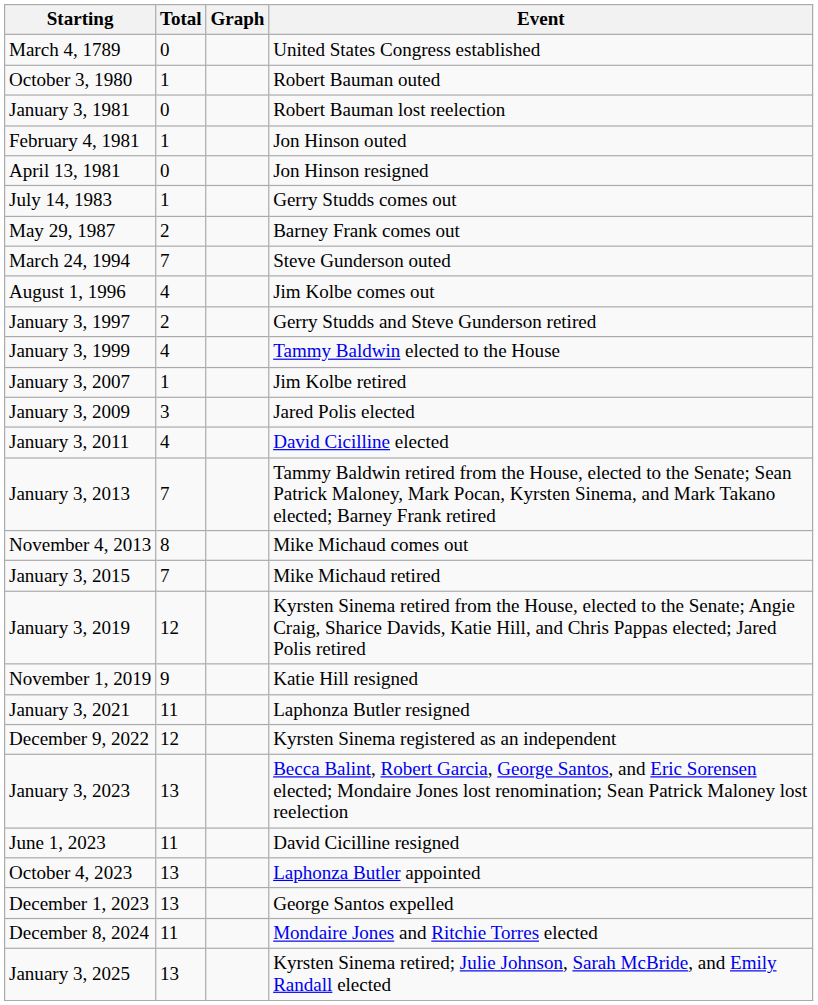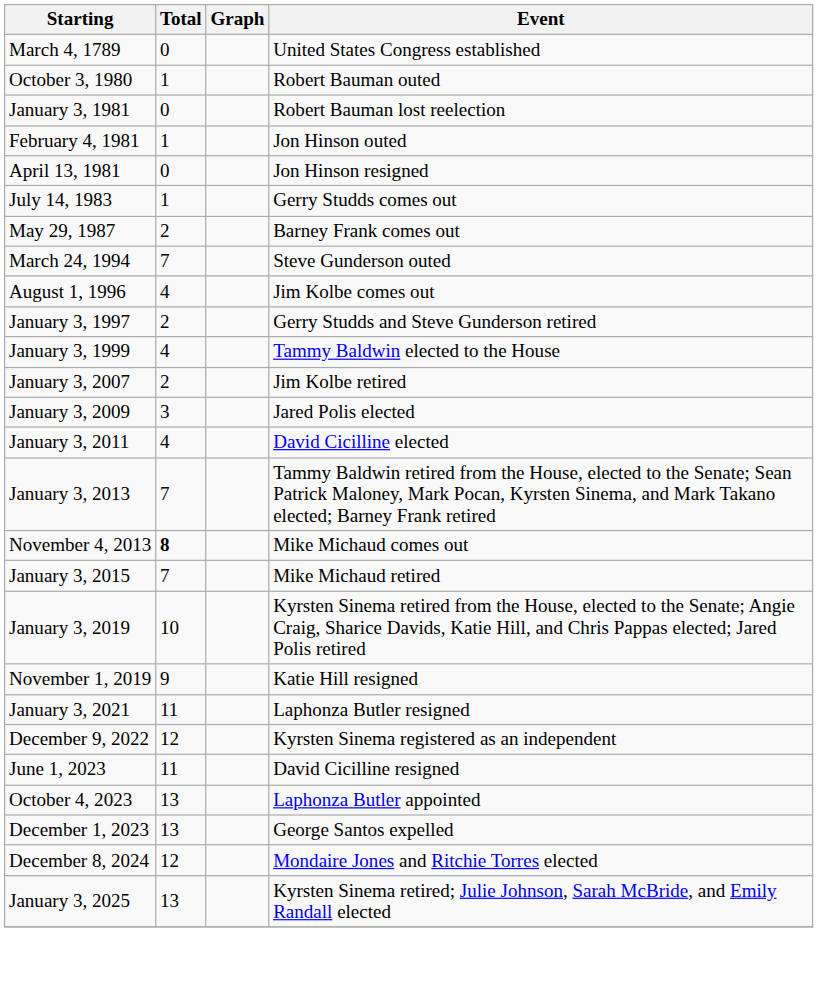January 3, 2007 | Total: 1 -> 2
November 4, 2013 | Total: normal -> bold
January 3, 2019 | Total: 12 -> 10
- row: January 3, 2023 | 13 | Becca Balint, Robert Garcia, George Santos, and Eric Sorensen elected; Mondaire Jones lost renomination; Sean Patrick Maloney lost reelection
December 8, 2024 | Total: 11 -> 12
